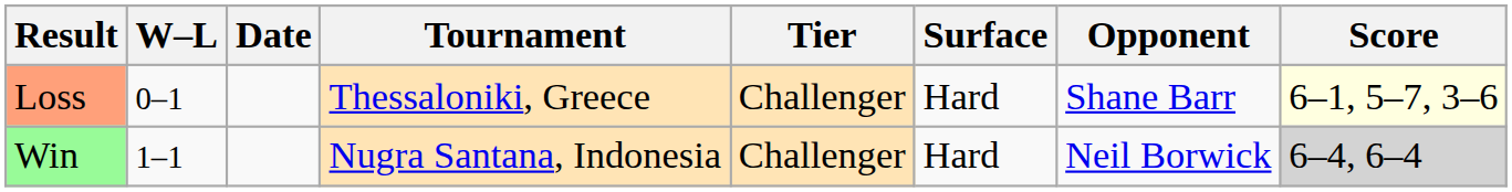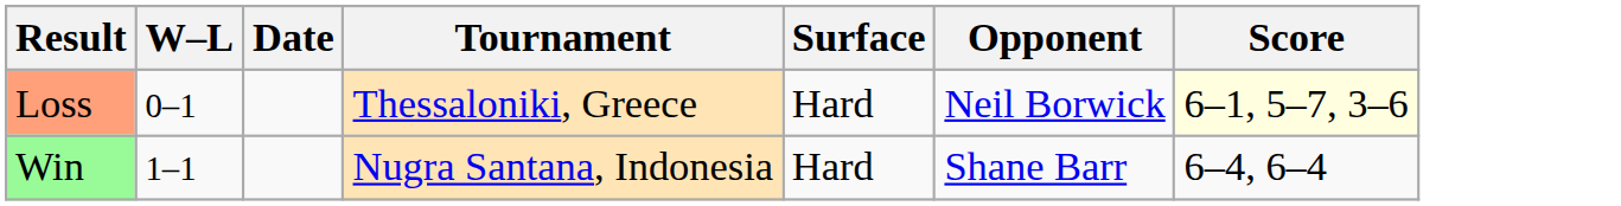- column: Tier | Challenger | Challenger
Loss | Opponent: Shane Barr -> Neil Borwick
Win | Opponent: Neil Borwick -> Shane Barr
Win | Score: lightgrey background -> no background
